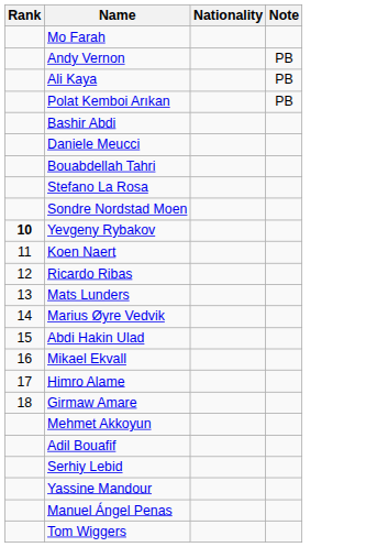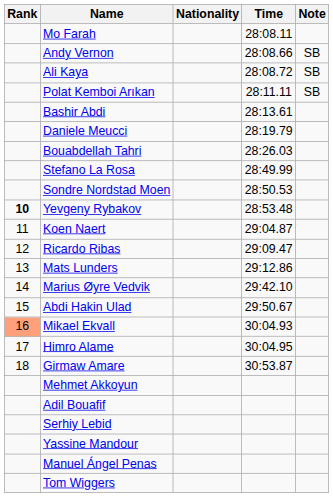+ column: Time | 28:08.11 | 28:08.66 | 28:08.72 | 28:11.11 | 28:13.61 | 28:19.79 | 28:26.03 | 28:49.99 | 28:50.53 | 28:53.48 | 29:04.87 | 29:09.47 | 29:12.86 | 29:42.10 | 29:50.67 | 30:04.93 | 30:04.95 | 30:53.87
Andy Vernon | Note: PB -> SB
Ali Kaya | Note: PB -> SB
Polat Kemboi Arıkan | Note: PB -> SB
Mikael Ekvall | Rank: no background -> lightsalmon background
